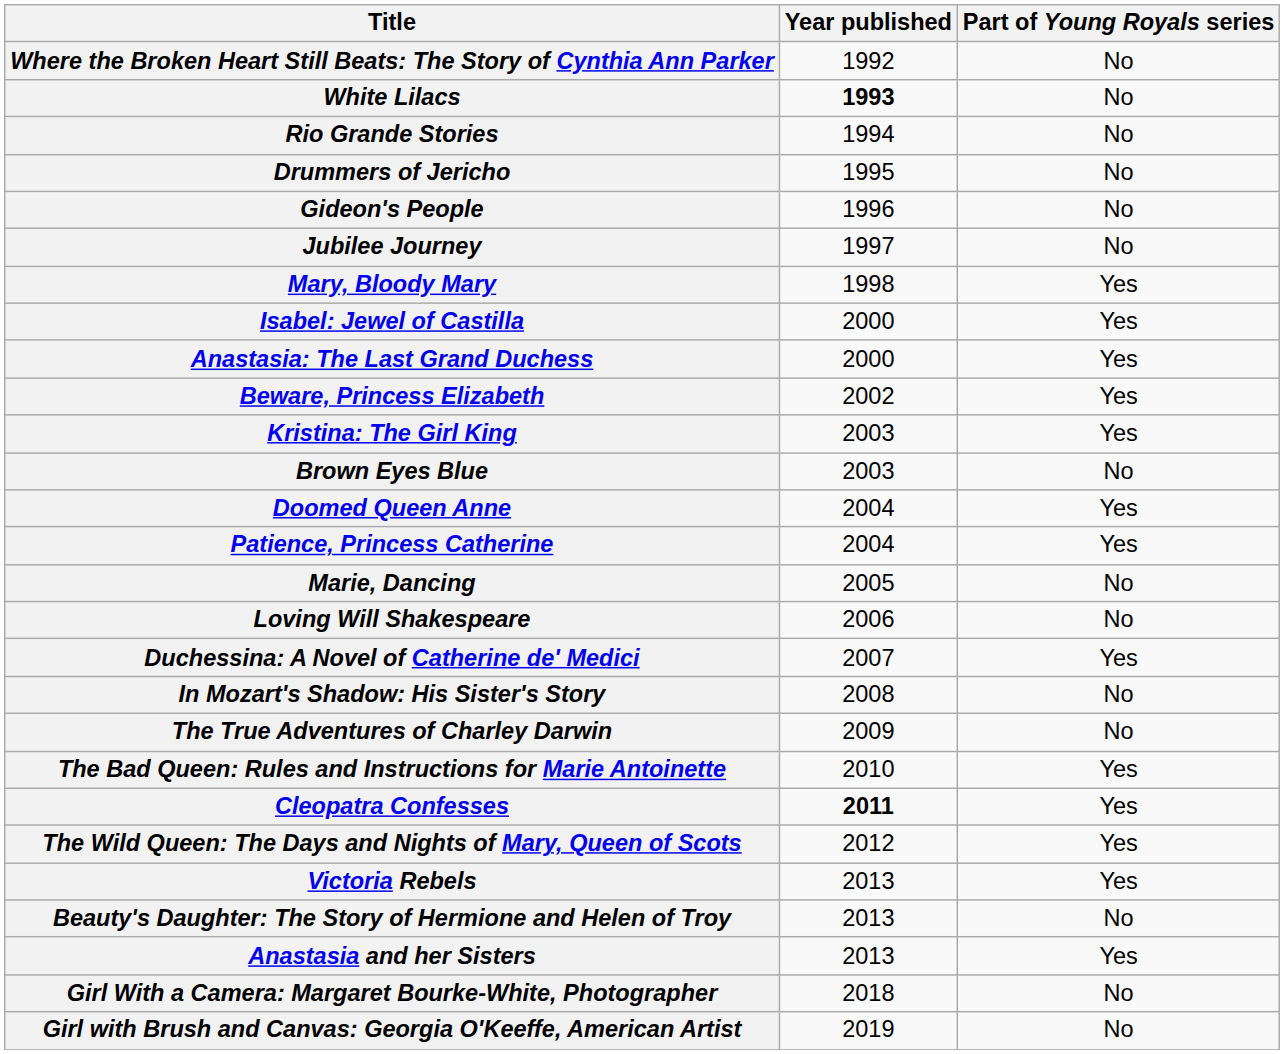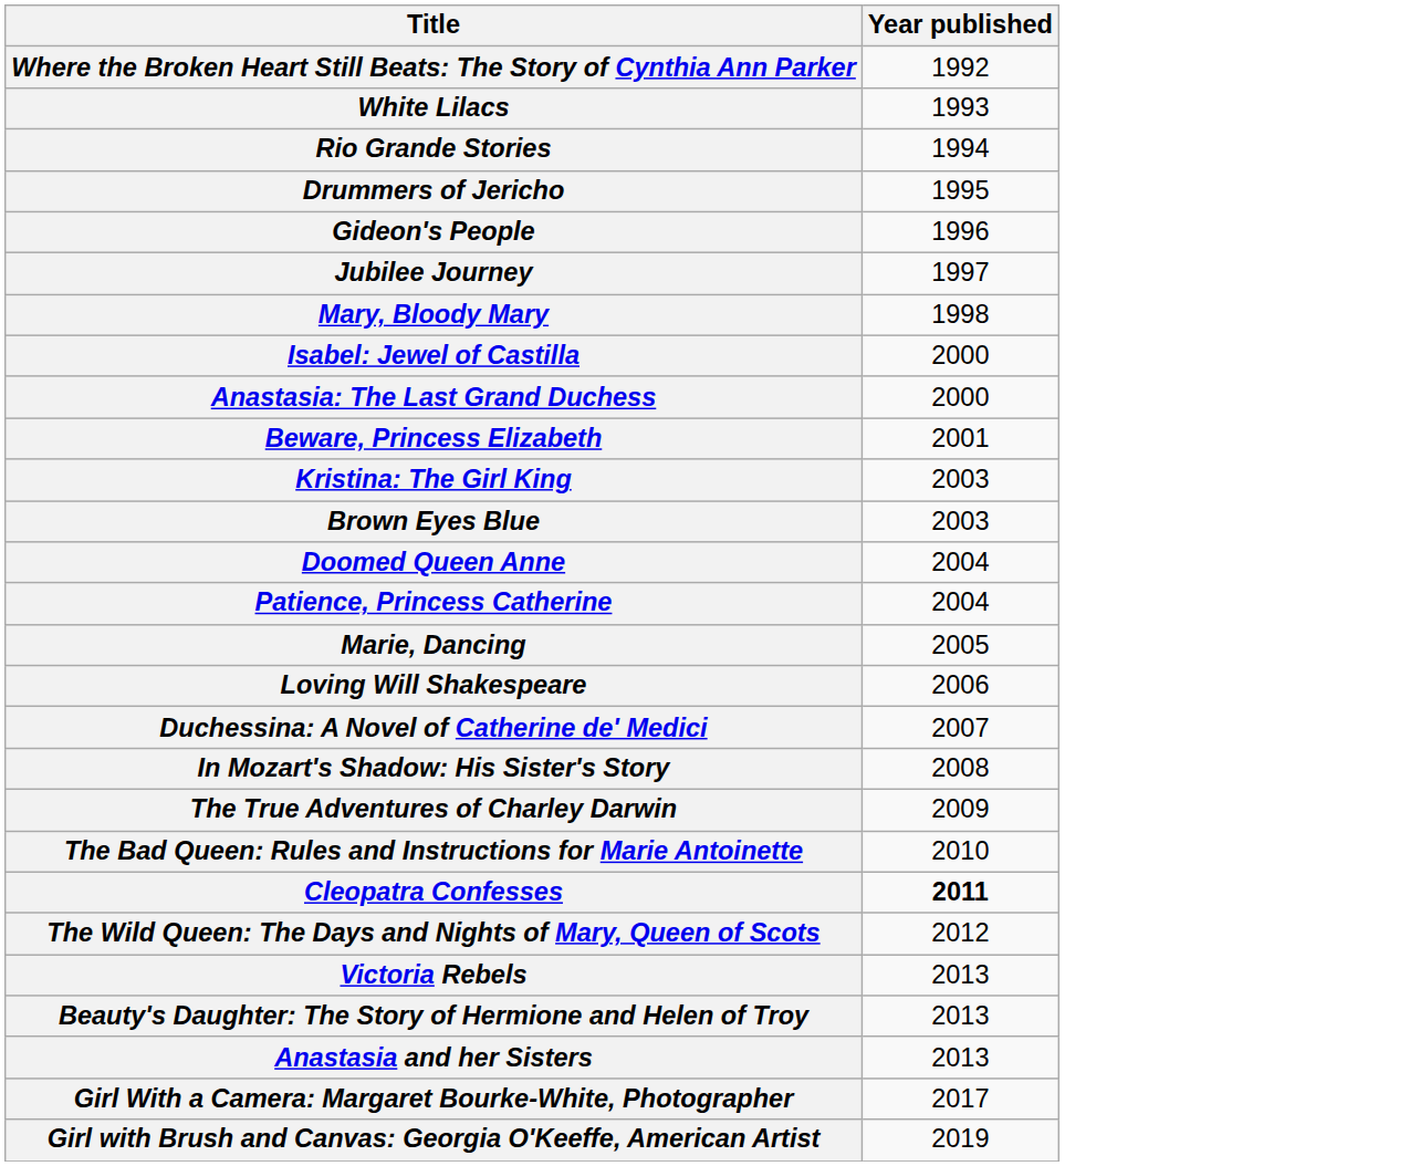- column: Part of Young Royals series | No | No | No | No | No | No | Yes | Yes | Yes | Yes | Yes | No | Yes | Yes | No | No | Yes | No | No | Yes | Yes | Yes | Yes | No | Yes | No | No
White Lilacs | Year published: bold -> normal
Beware, Princess Elizabeth | Year published: 2002 -> 2001
Girl With a Camera: Margaret Bourke-White, Photographer | Year published: 2018 -> 2017
